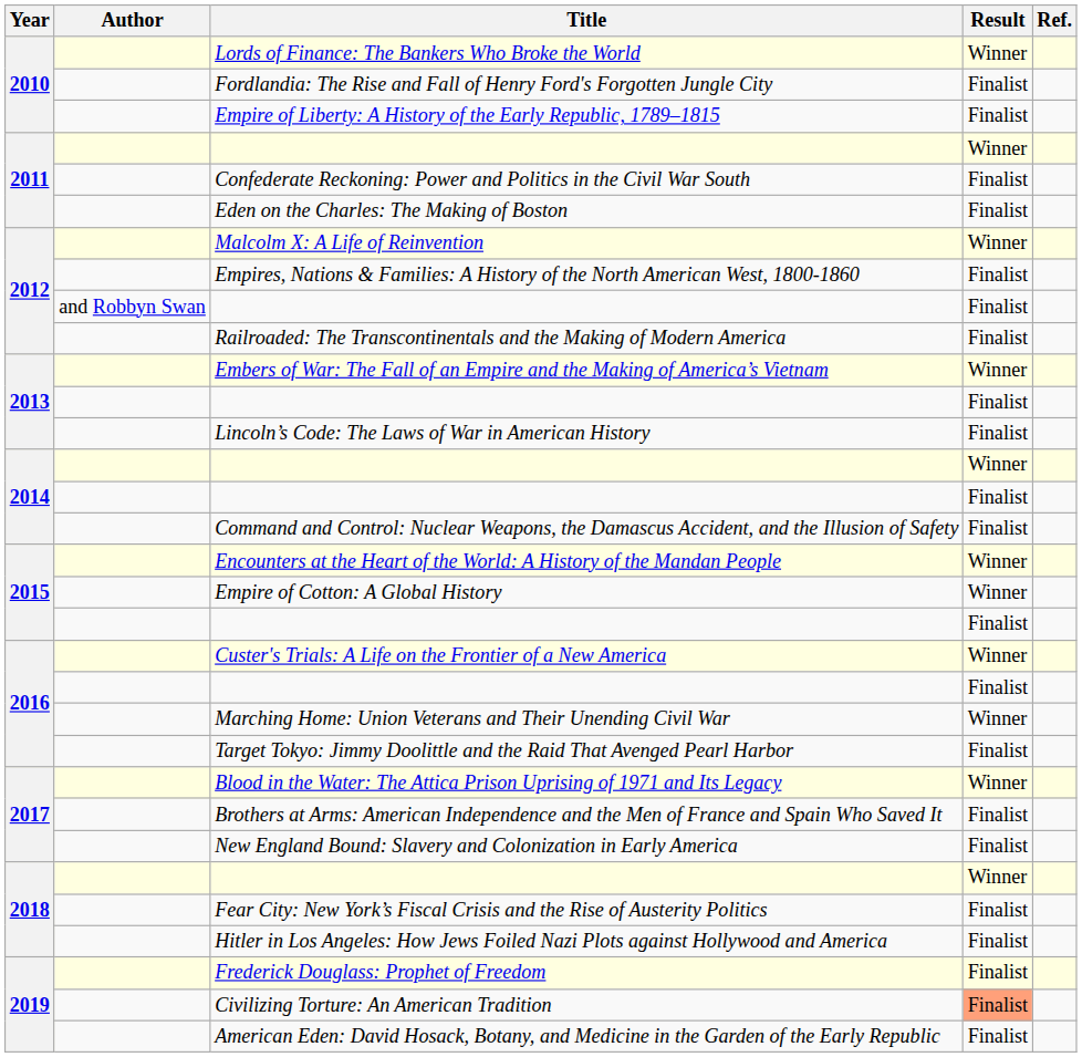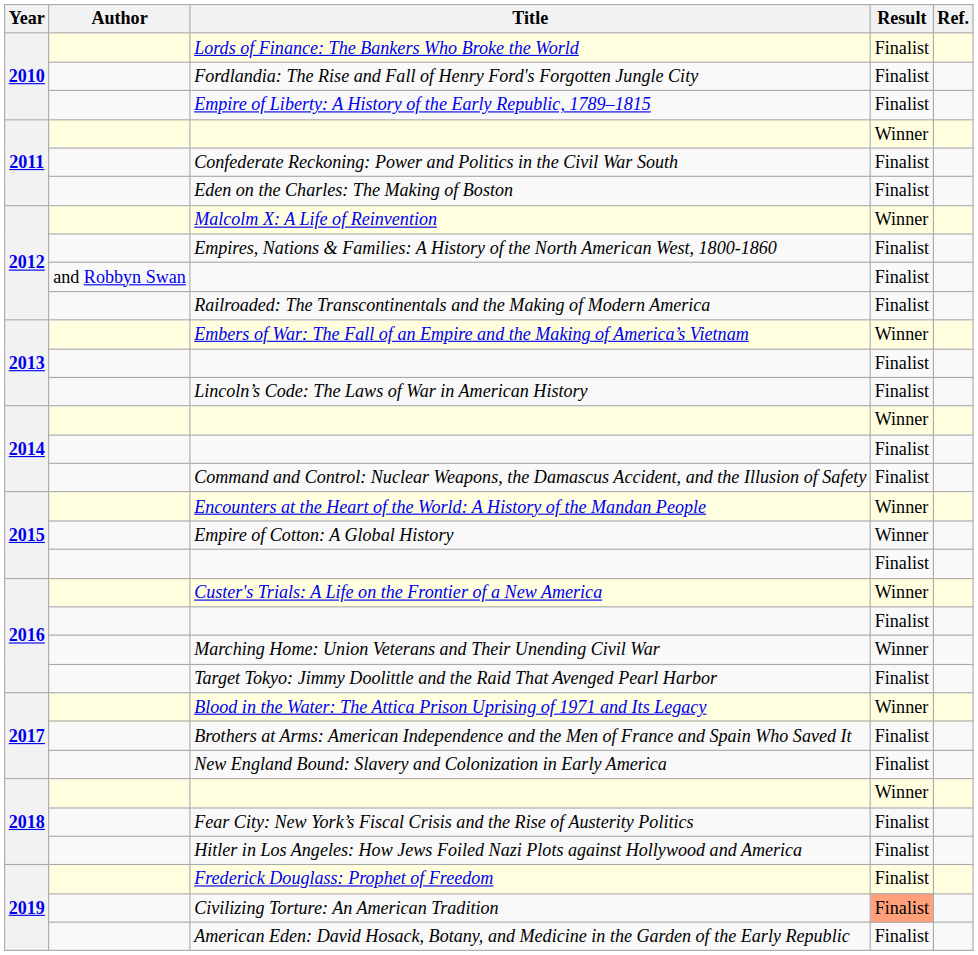Lords of Finance: The Bankers Who Broke the World | Result: Winner -> Finalist
